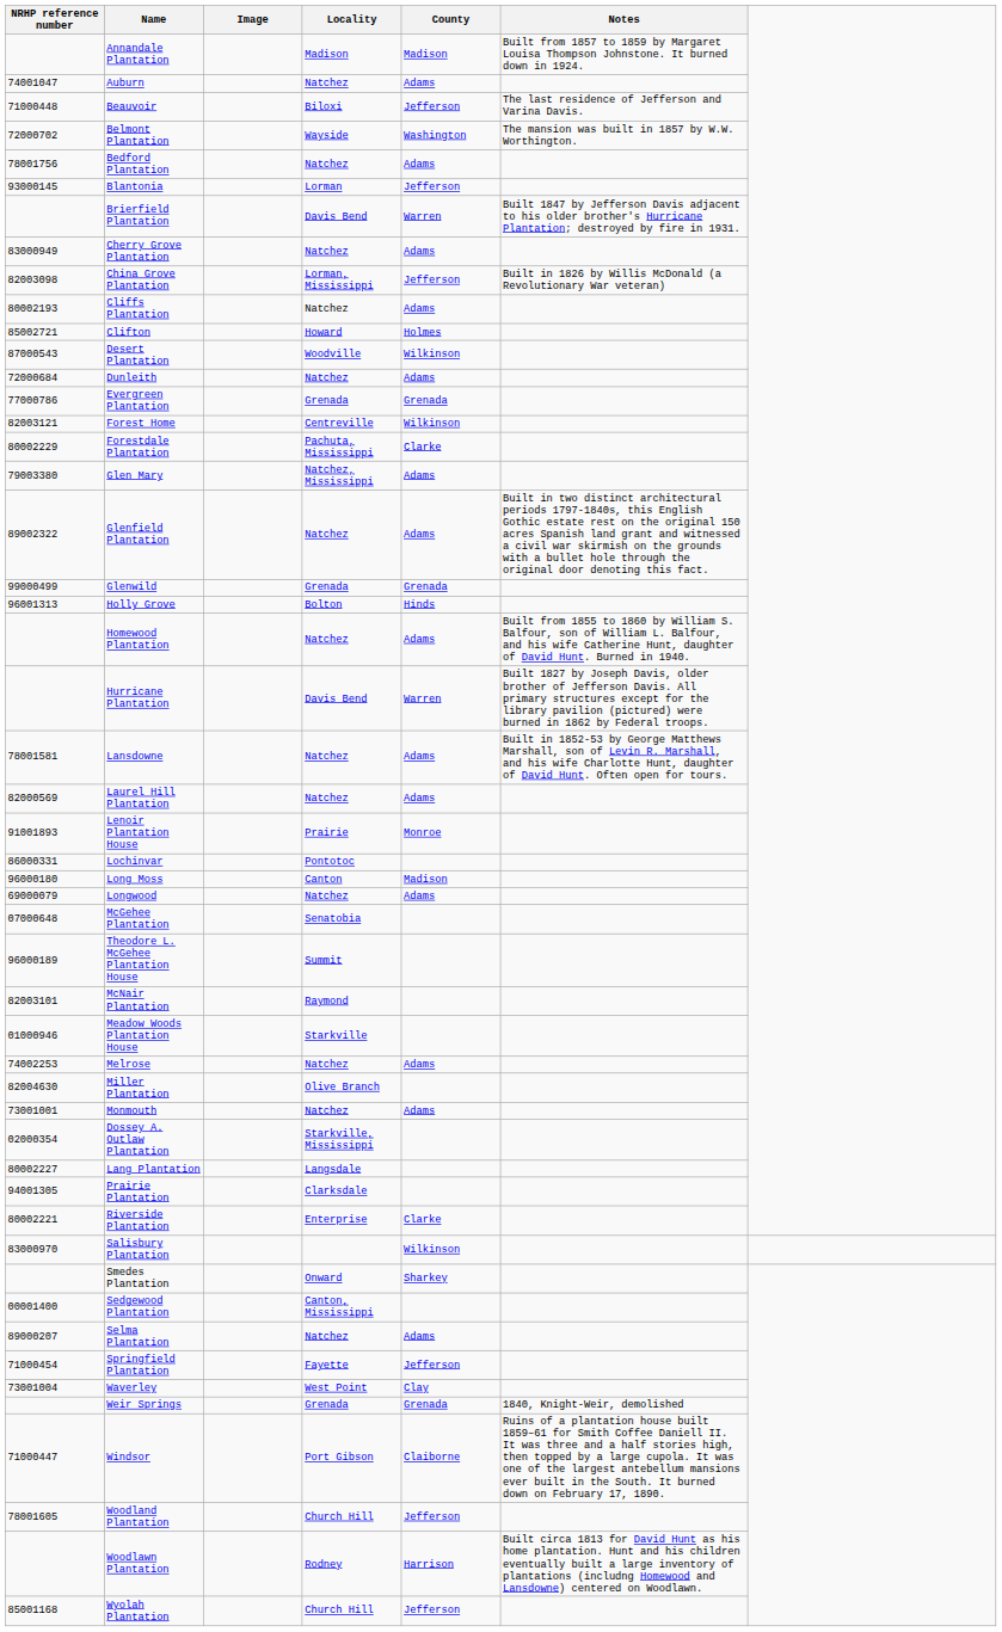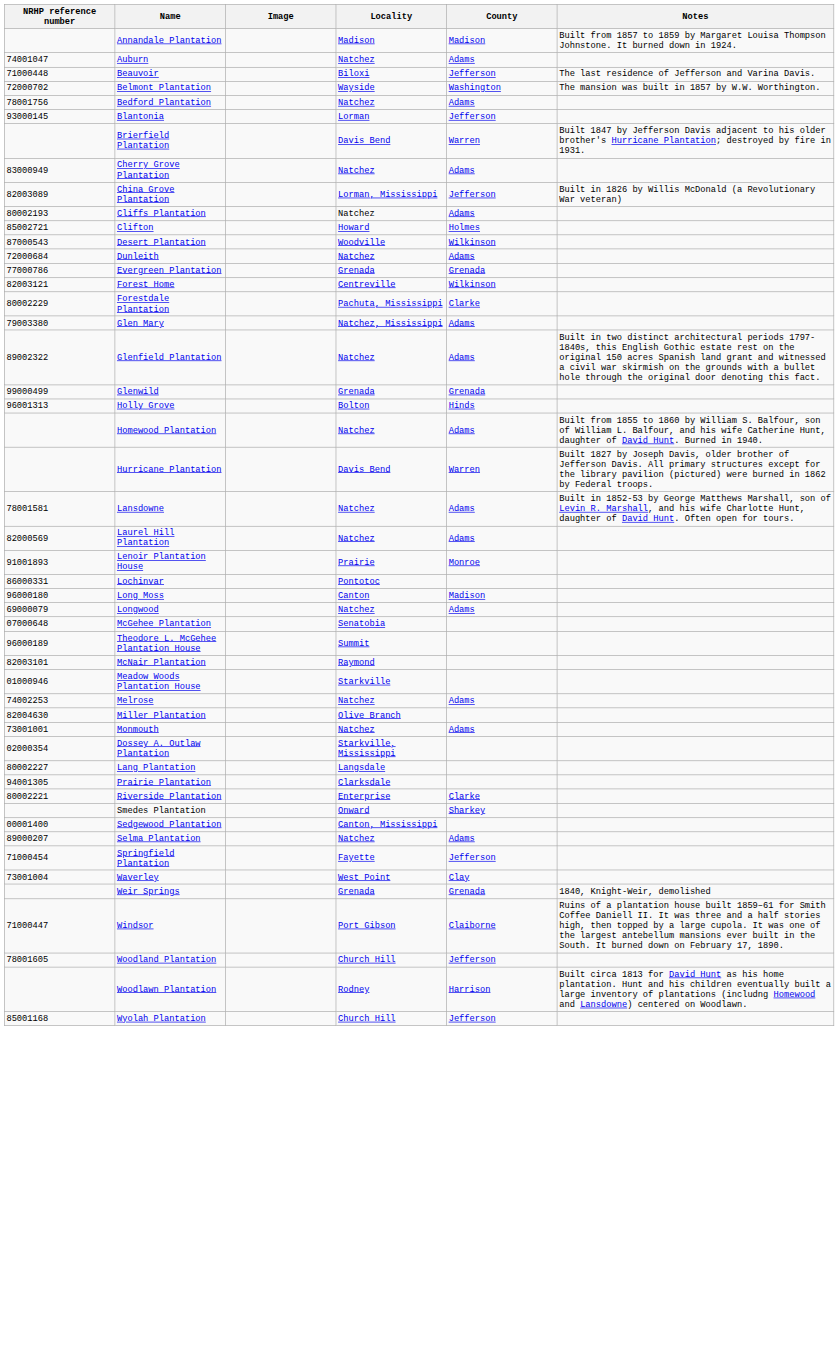China Grove Plantation | NRHP reference number: 82003098 -> 82003089
- row: 83000970 | Salisbury Plantation | Wilkinson
